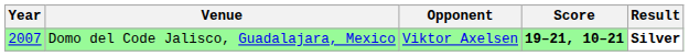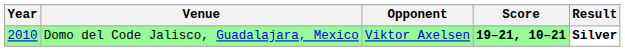Domo del Code Jalisco, Guadalajara, Mexico | Year: 2007 -> 2010
